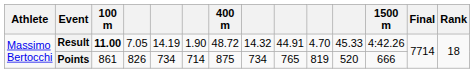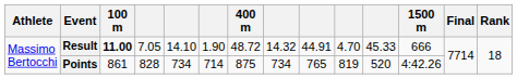Result | column 5: 14.19 -> 14.10
Result | 1500 m: 4:42.26 -> 666
Points | column 4: 826 -> 828
Points | 1500 m: 666 -> 4:42.26
